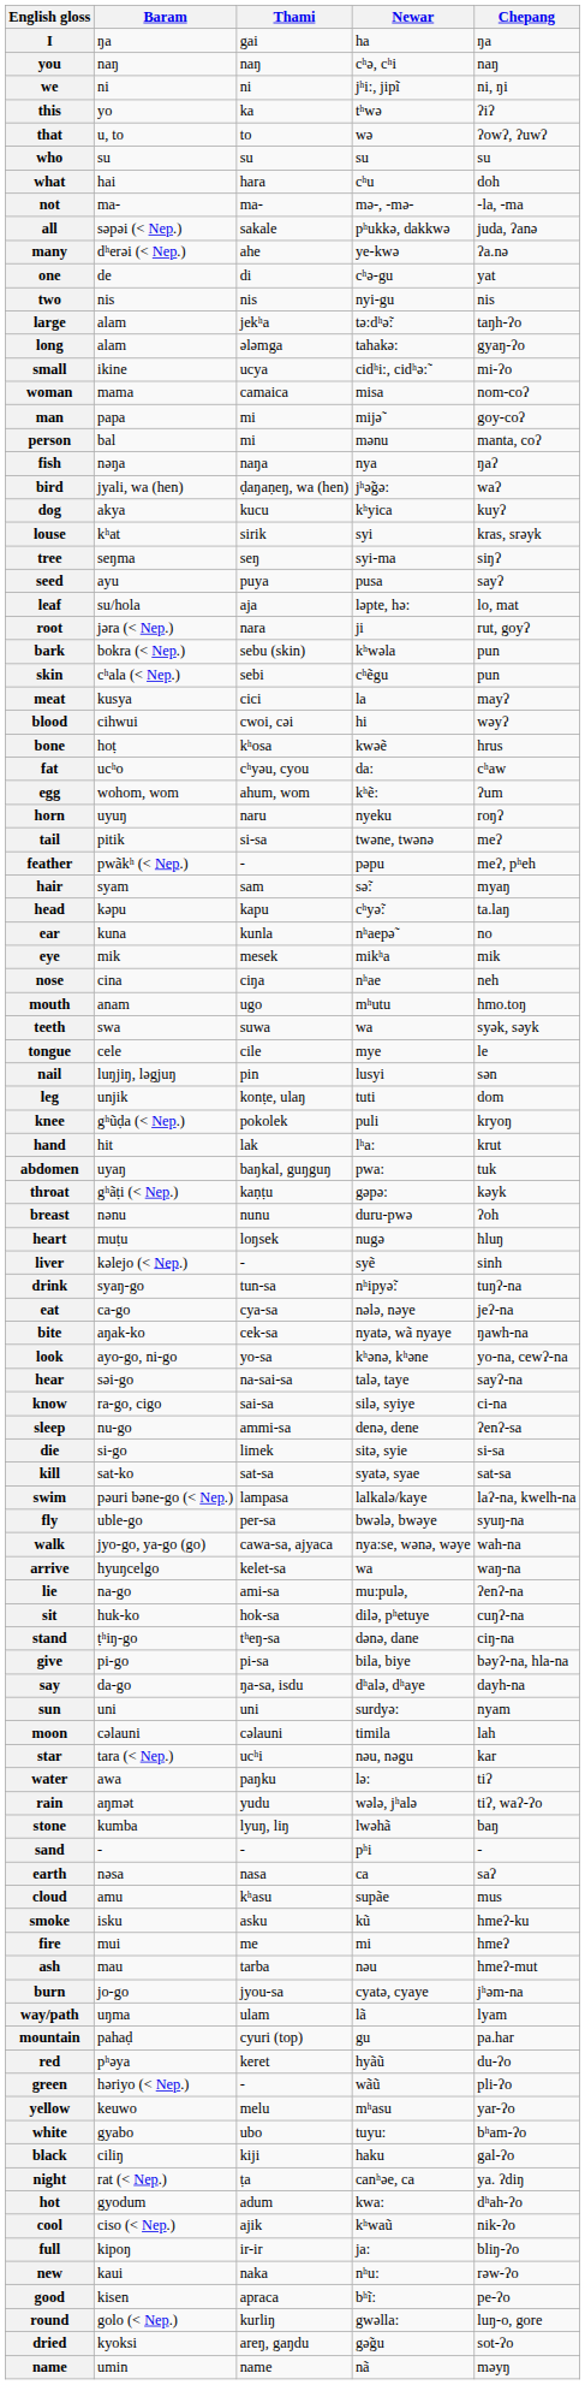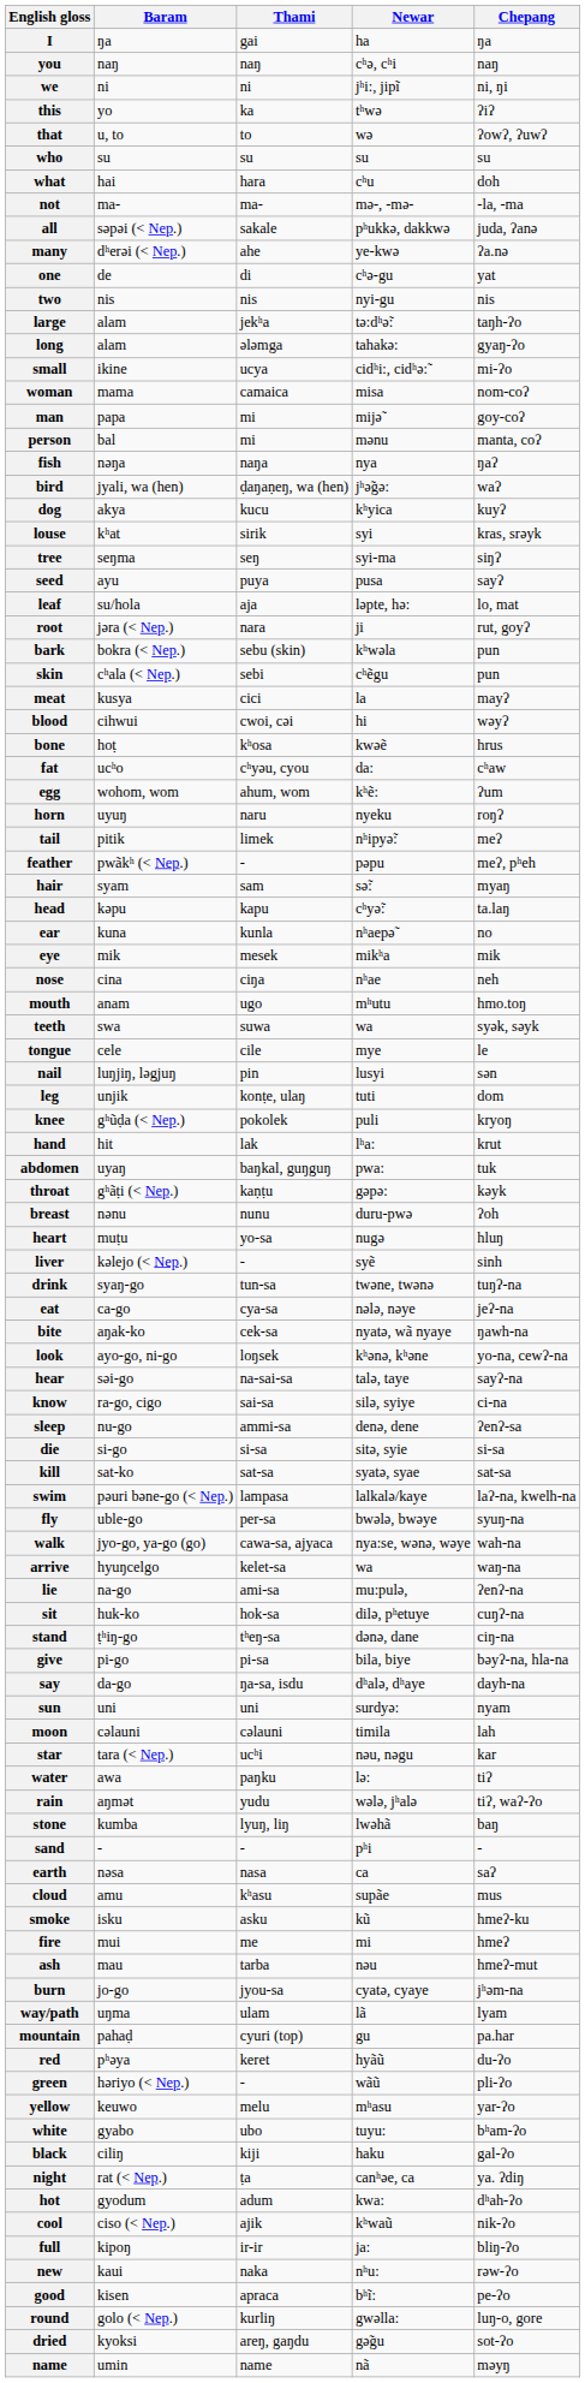tail | Thami: si-sa -> limek
tail | Newar: twəne, twənə -> nʰipyə̃:
heart | Thami: loŋsek -> yo-sa
drink | Newar: nʰipyə̃: -> twəne, twənə
look | Thami: yo-sa -> loŋsek
die | Thami: limek -> si-sa
